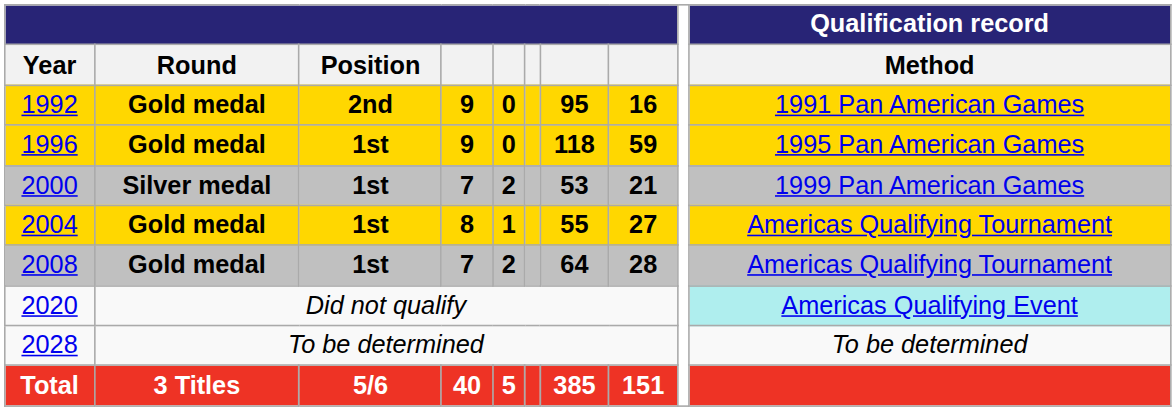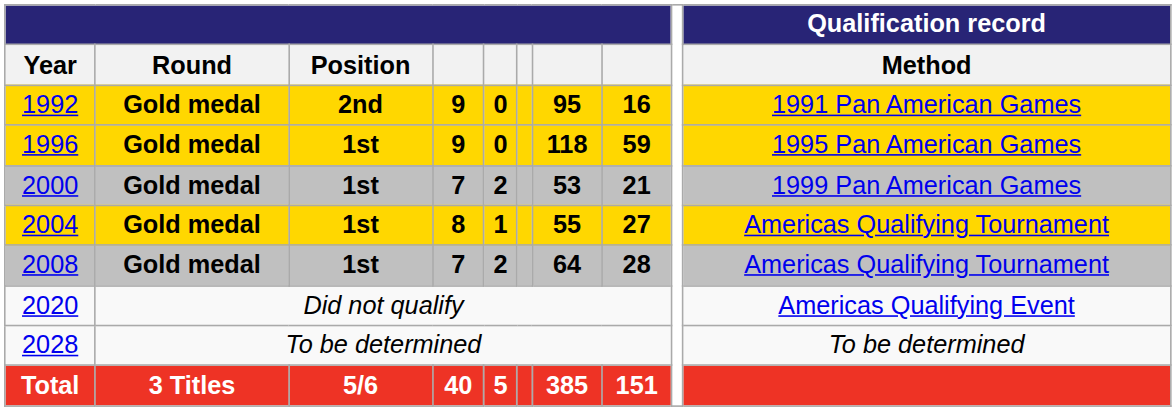2000 | Round: Silver medal -> Gold medal
2020 | Qualification record / Method: paleturquoise background -> no background
